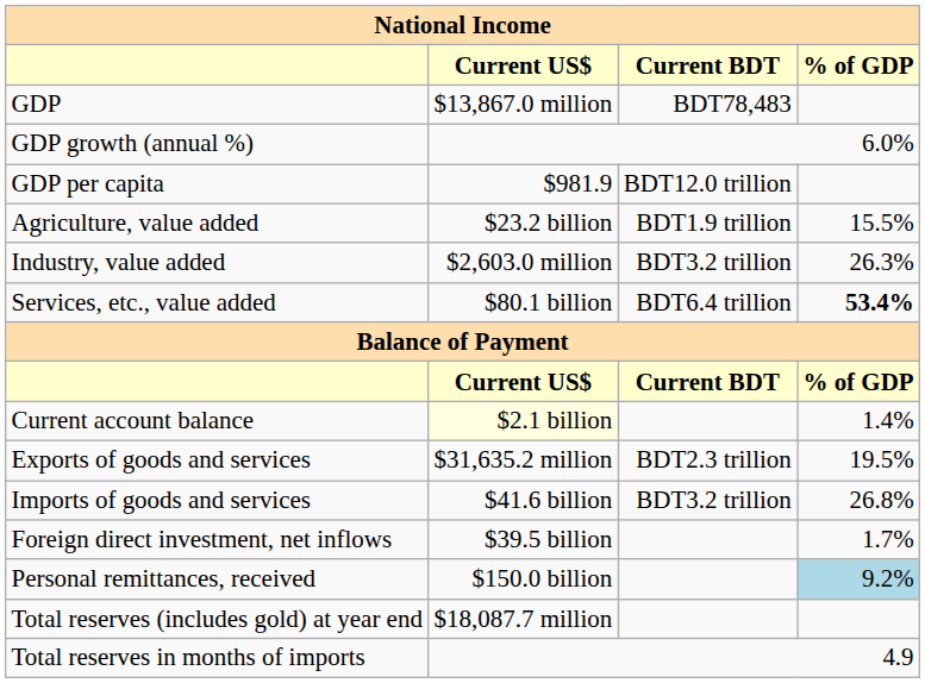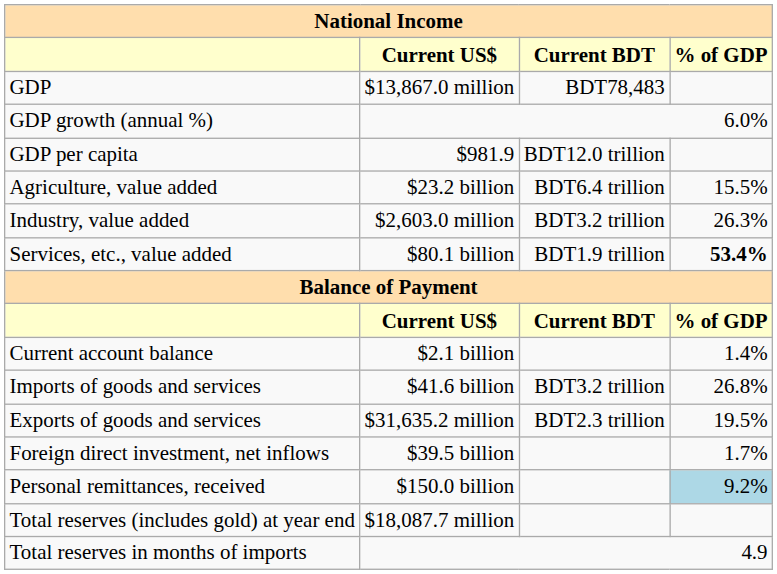Agriculture, value added | Current BDT: BDT1.9 trillion -> BDT6.4 trillion
Services, etc., value added | Current BDT: BDT6.4 trillion -> BDT1.9 trillion
Current account balance | Current US$: lightyellow background -> no background
rows swapped: Imports of goods and services <-> Exports of goods and services
